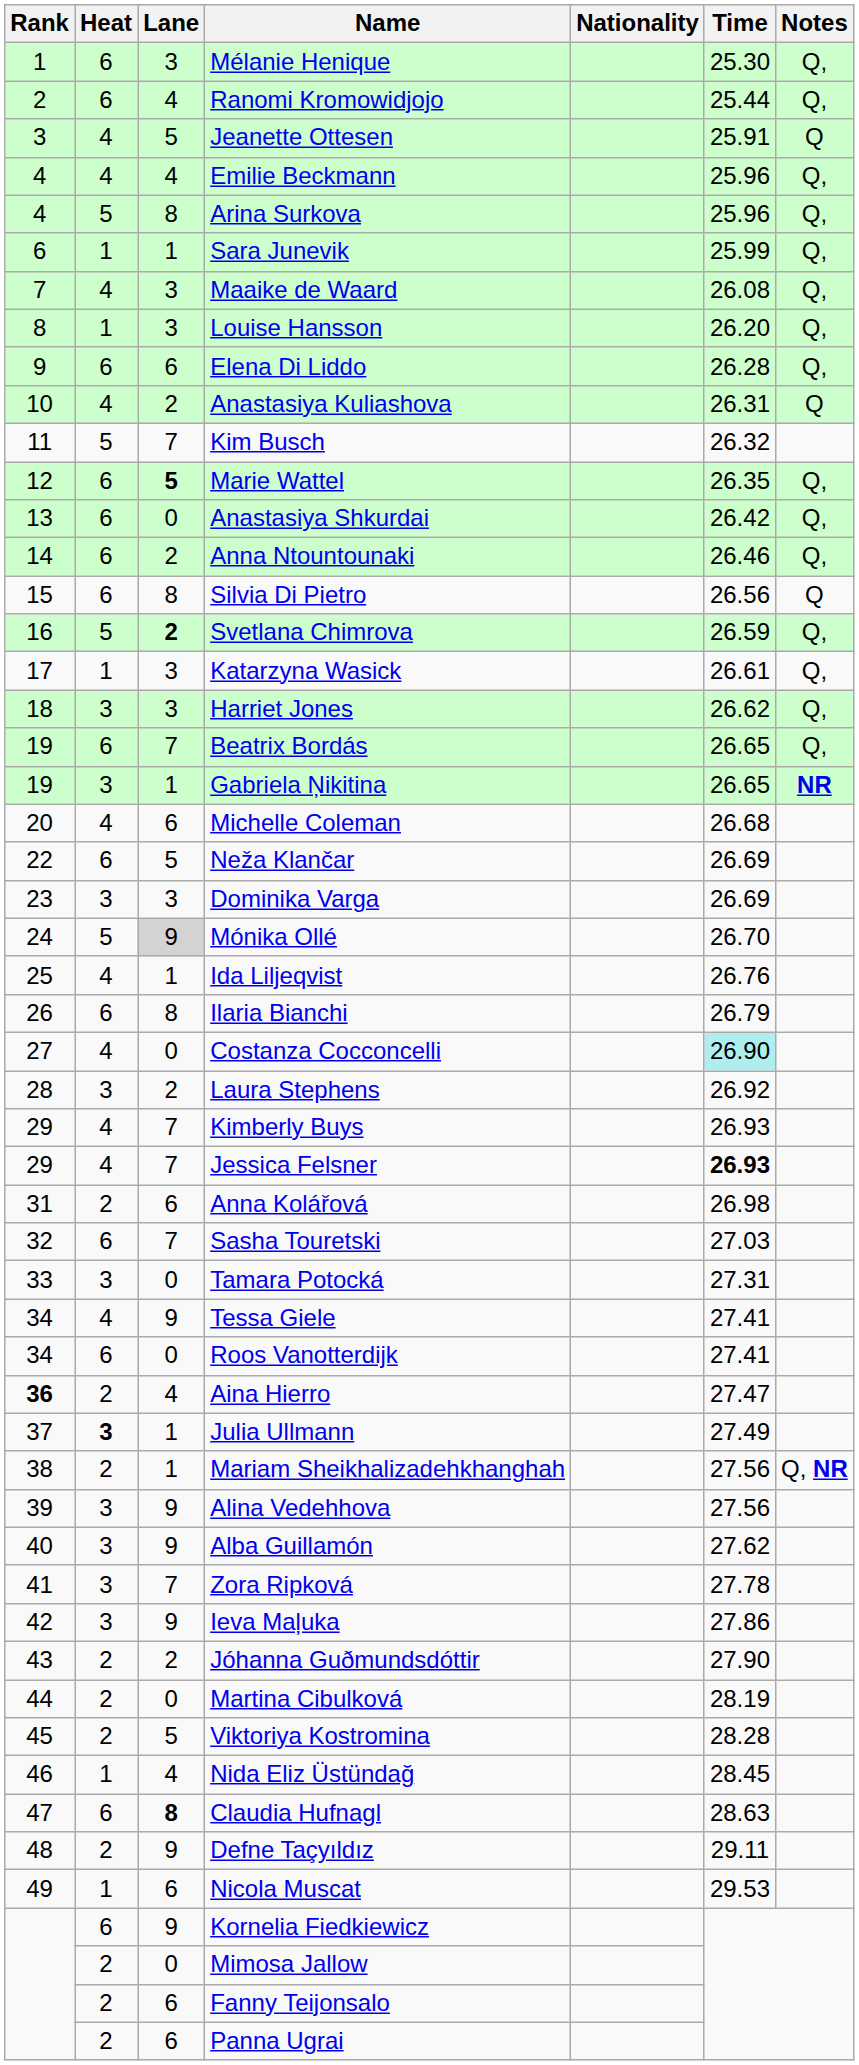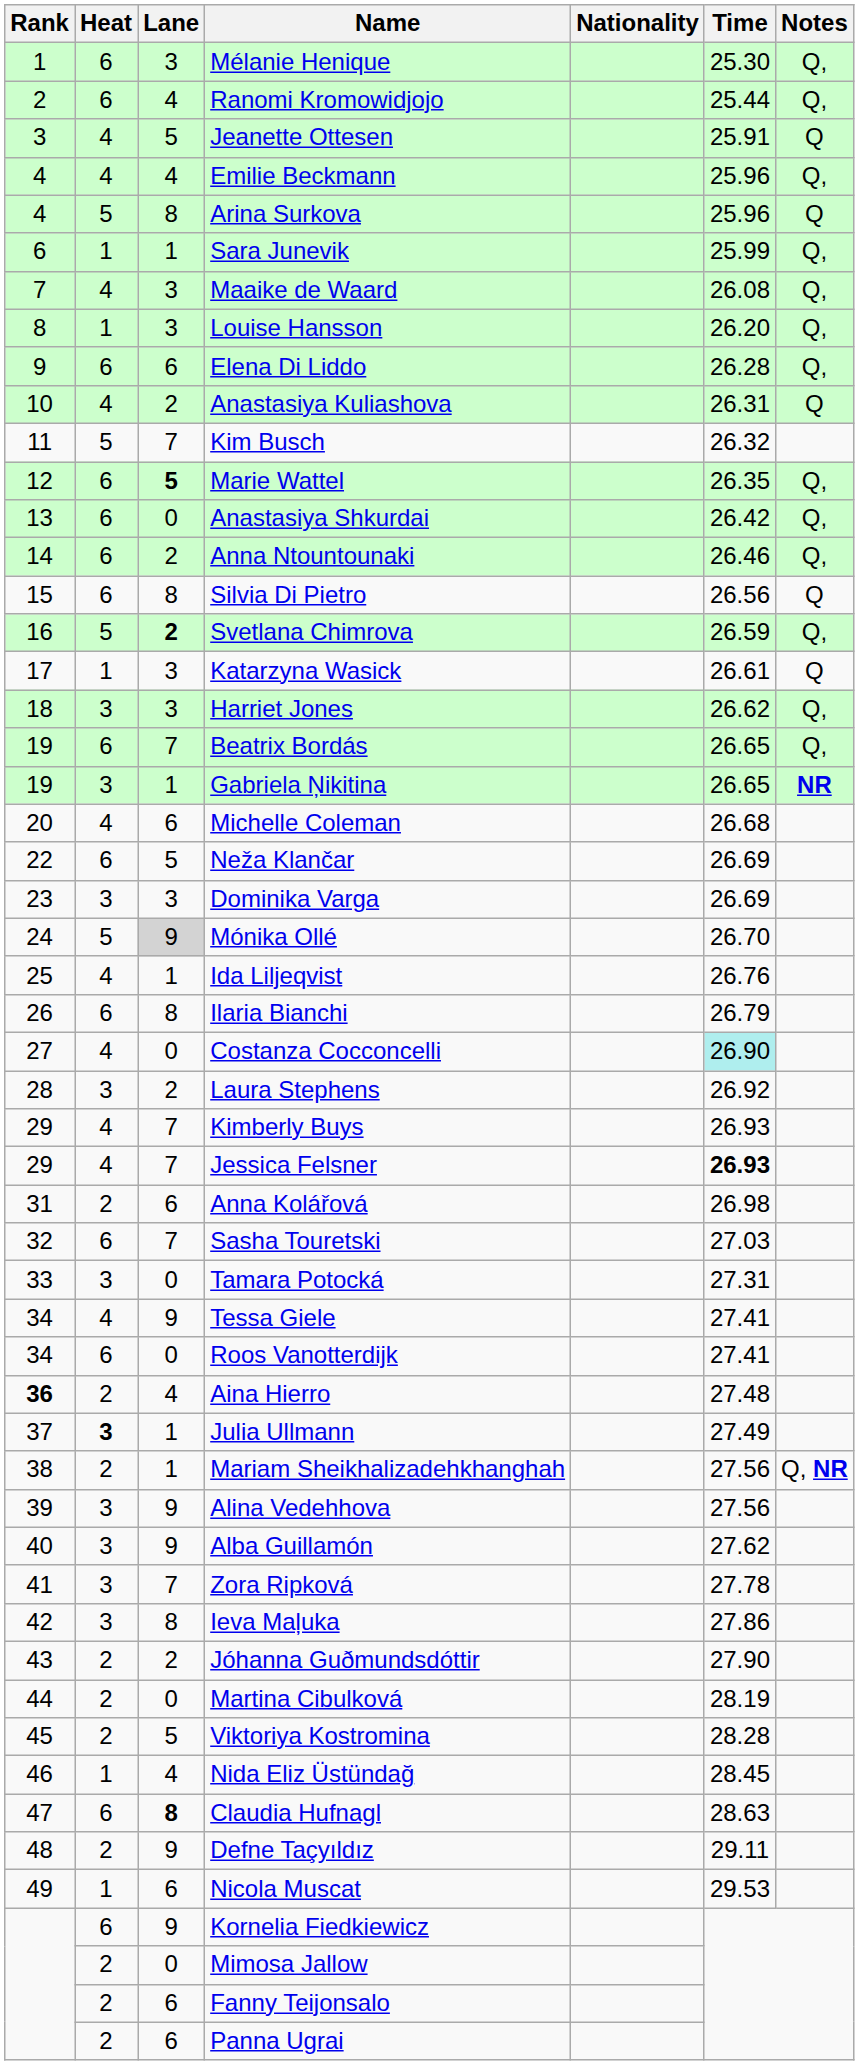Arina Surkova | Notes: Q, -> Q
Katarzyna Wasick | Notes: Q, -> Q
Aina Hierro | Time: 27.47 -> 27.48
Ieva Maļuka | Lane: 9 -> 8
